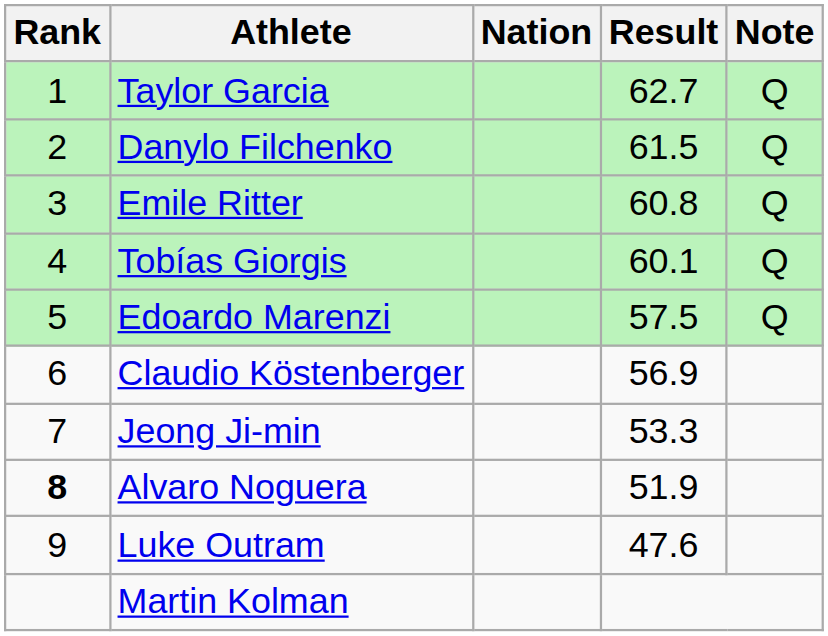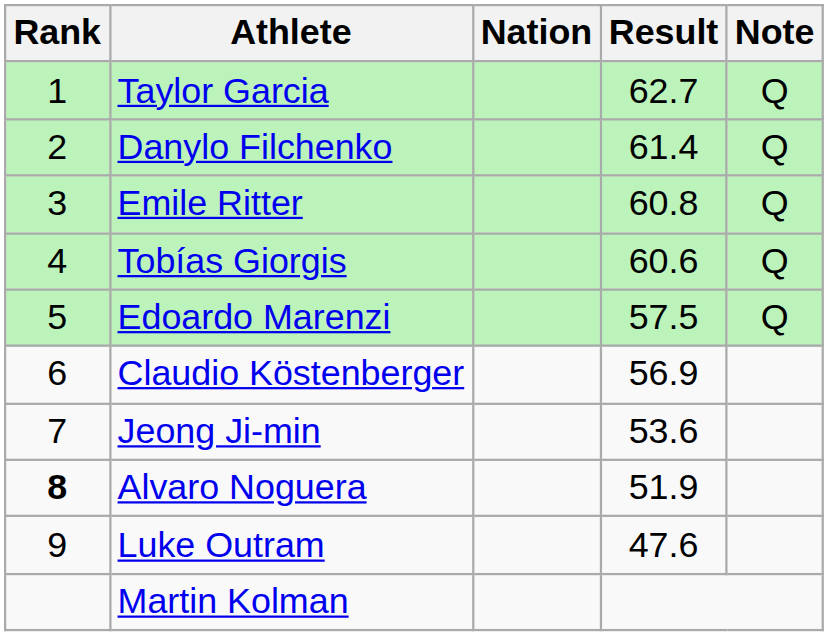Danylo Filchenko | Result: 61.5 -> 61.4
Tobías Giorgis | Result: 60.1 -> 60.6
Jeong Ji-min | Result: 53.3 -> 53.6
